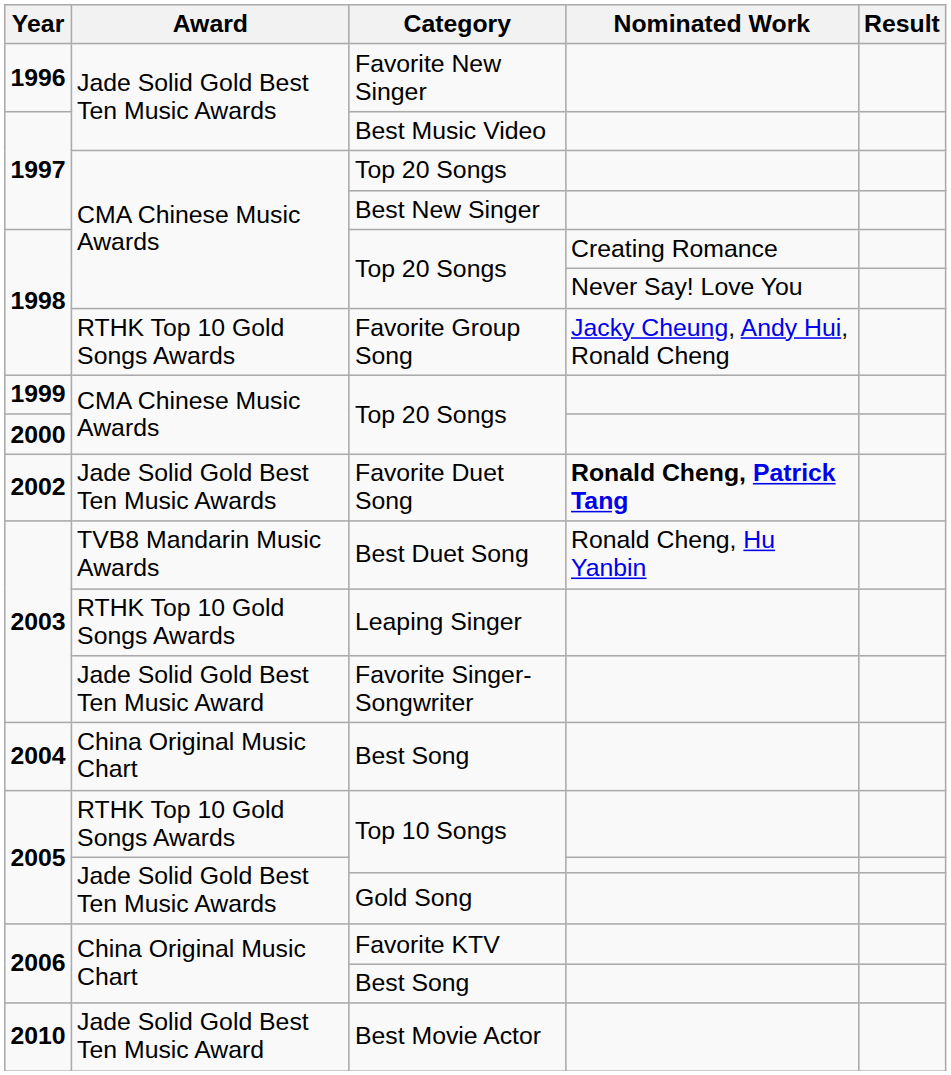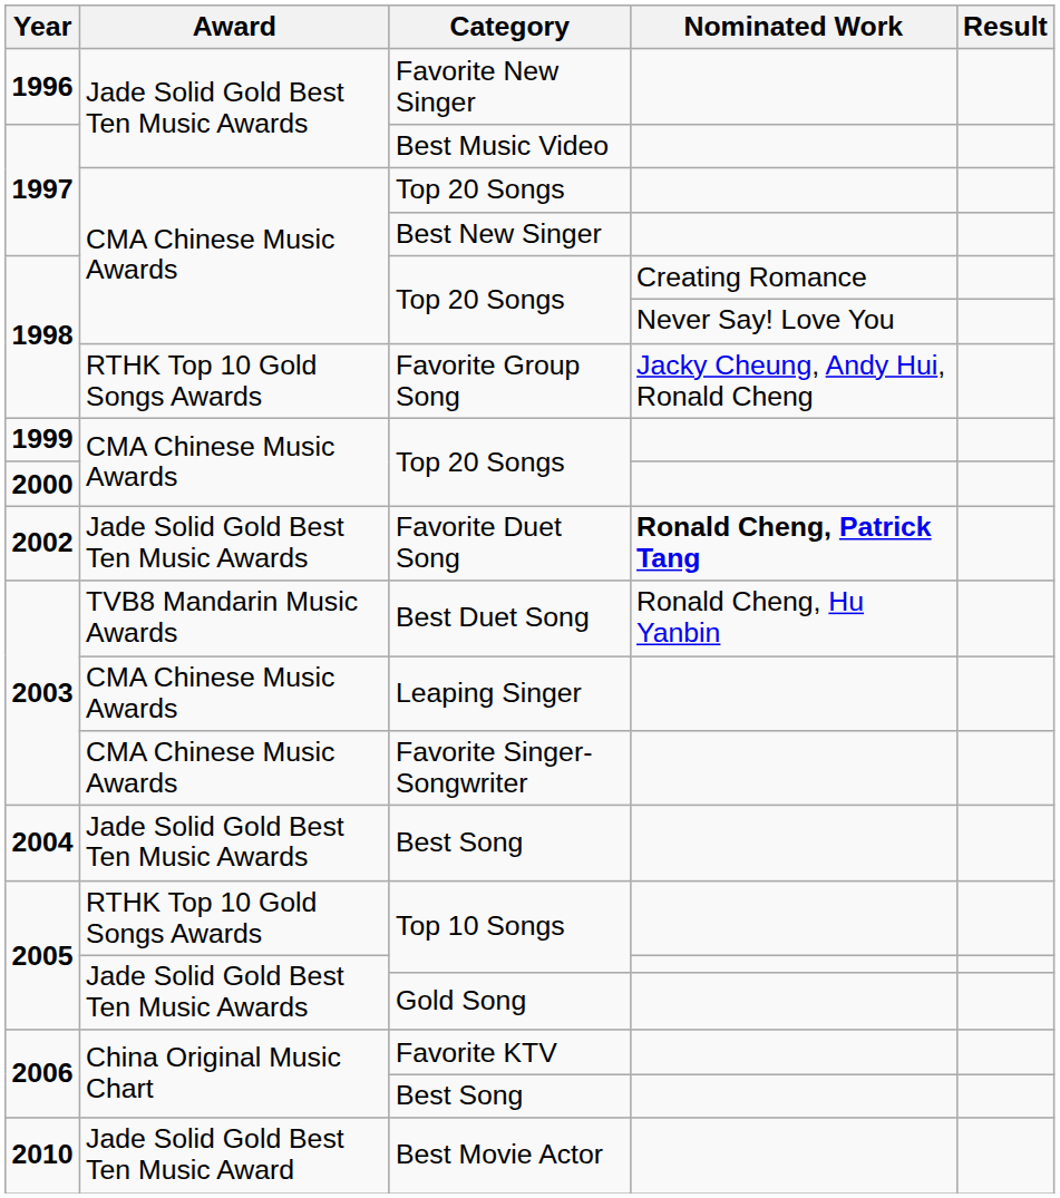Leaping Singer | Award: RTHK Top 10 Gold Songs Awards -> CMA Chinese Music Awards
Favorite Singer-Songwriter | Award: Jade Solid Gold Best Ten Music Award -> CMA Chinese Music Awards
2004 / Best Song | Award: China Original Music Chart -> Jade Solid Gold Best Ten Music Awards
